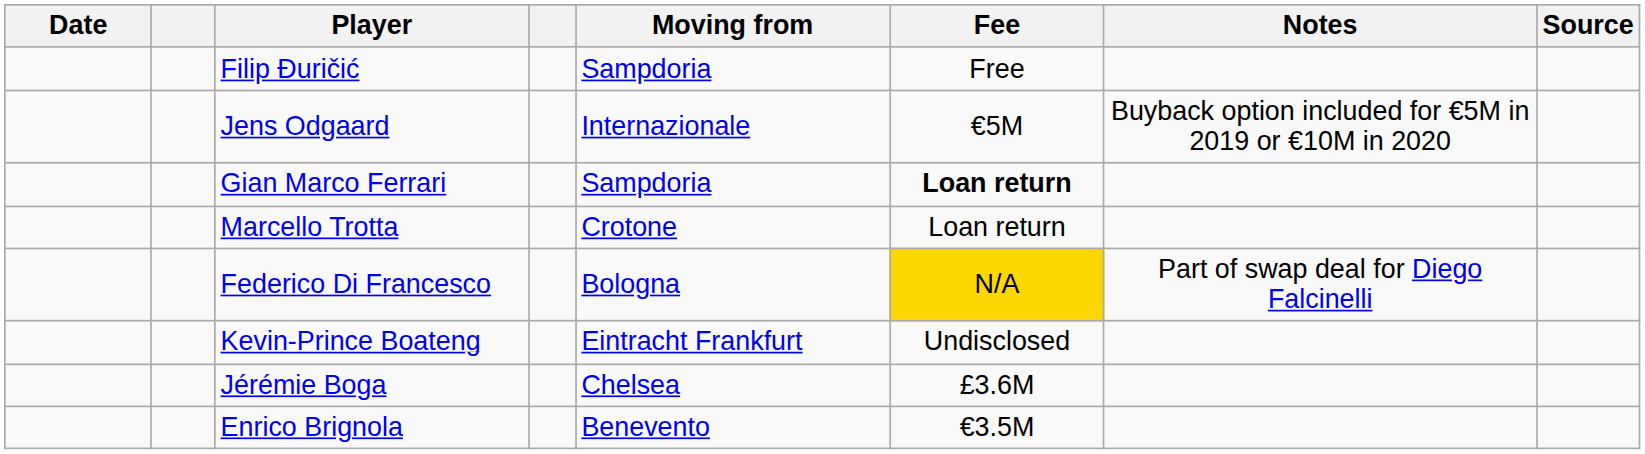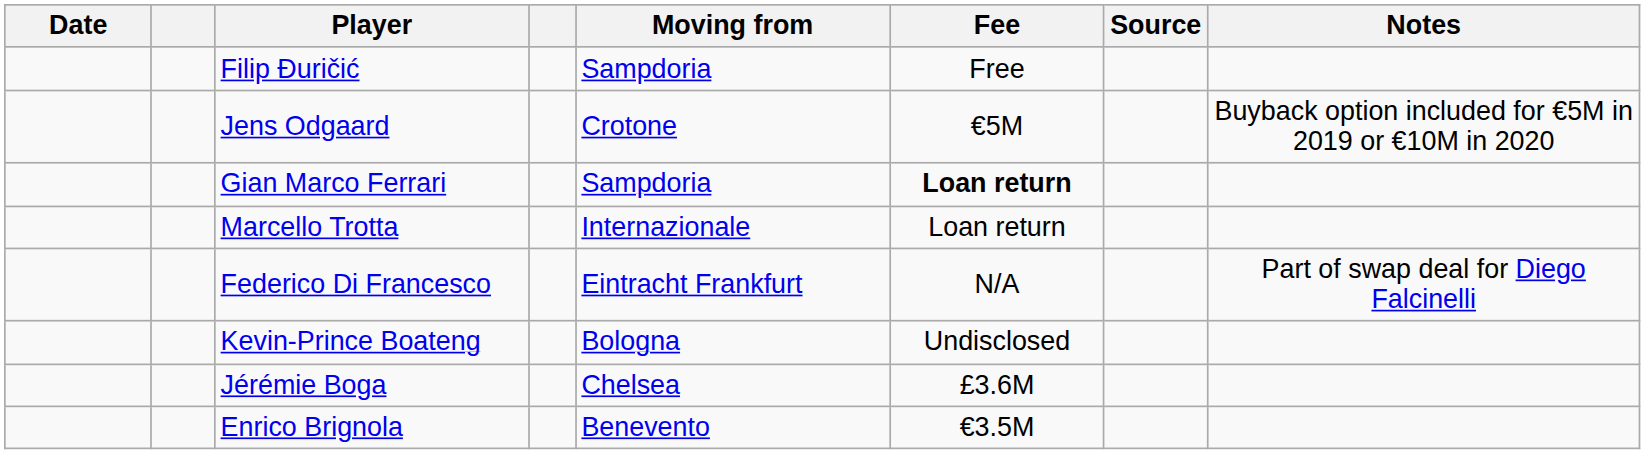columns swapped: Notes <-> Source
Jens Odgaard | Moving from: Internazionale -> Crotone
Marcello Trotta | Moving from: Crotone -> Internazionale
Federico Di Francesco | Moving from: Bologna -> Eintracht Frankfurt
Federico Di Francesco | Fee: gold background -> no background
Kevin-Prince Boateng | Moving from: Eintracht Frankfurt -> Bologna
